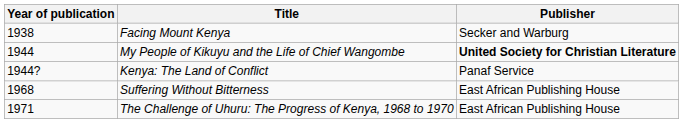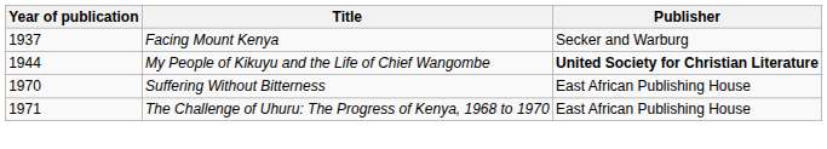Facing Mount Kenya | Year of publication: 1938 -> 1937
- row: 1944? | Kenya: The Land of Conflict | Panaf Service
Suffering Without Bitterness | Year of publication: 1968 -> 1970
